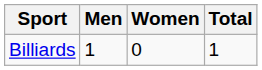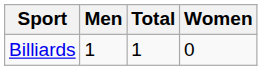columns swapped: Women <-> Total
